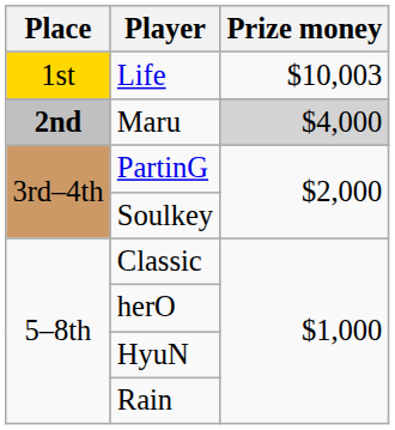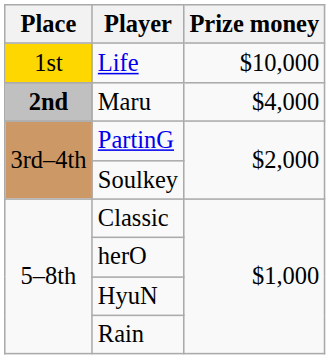Life | Prize money: $10,003 -> $10,000
Maru | Prize money: lightgrey background -> no background
